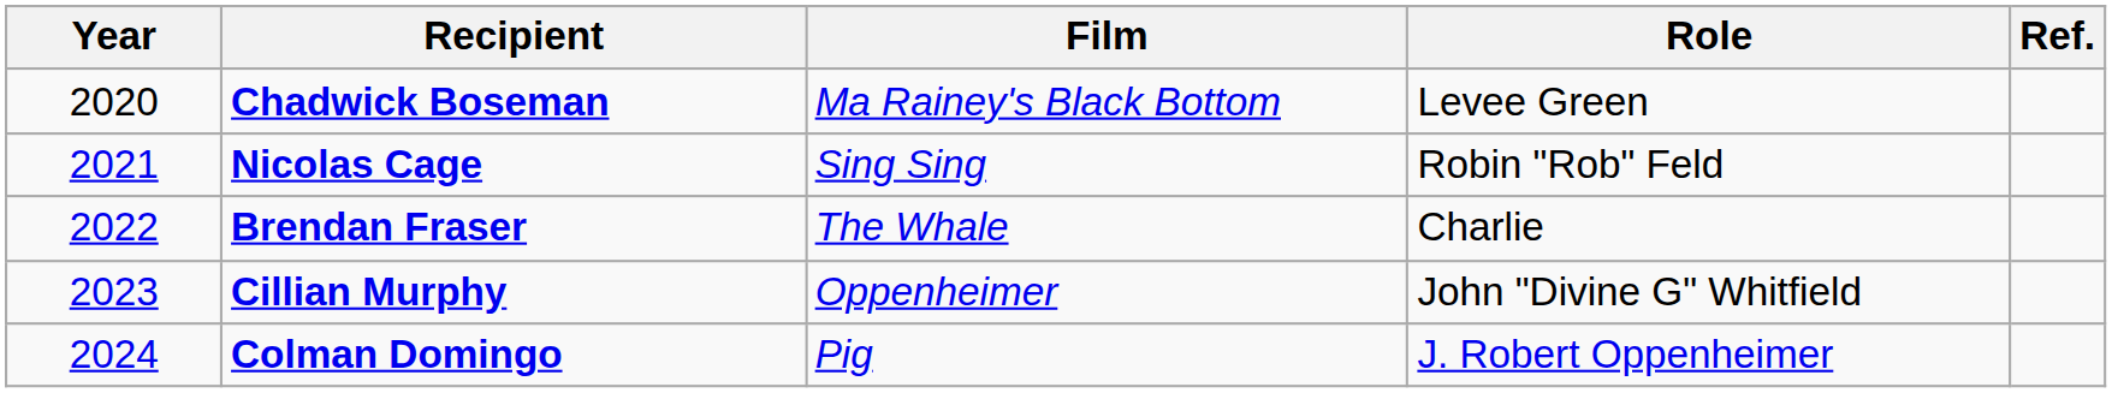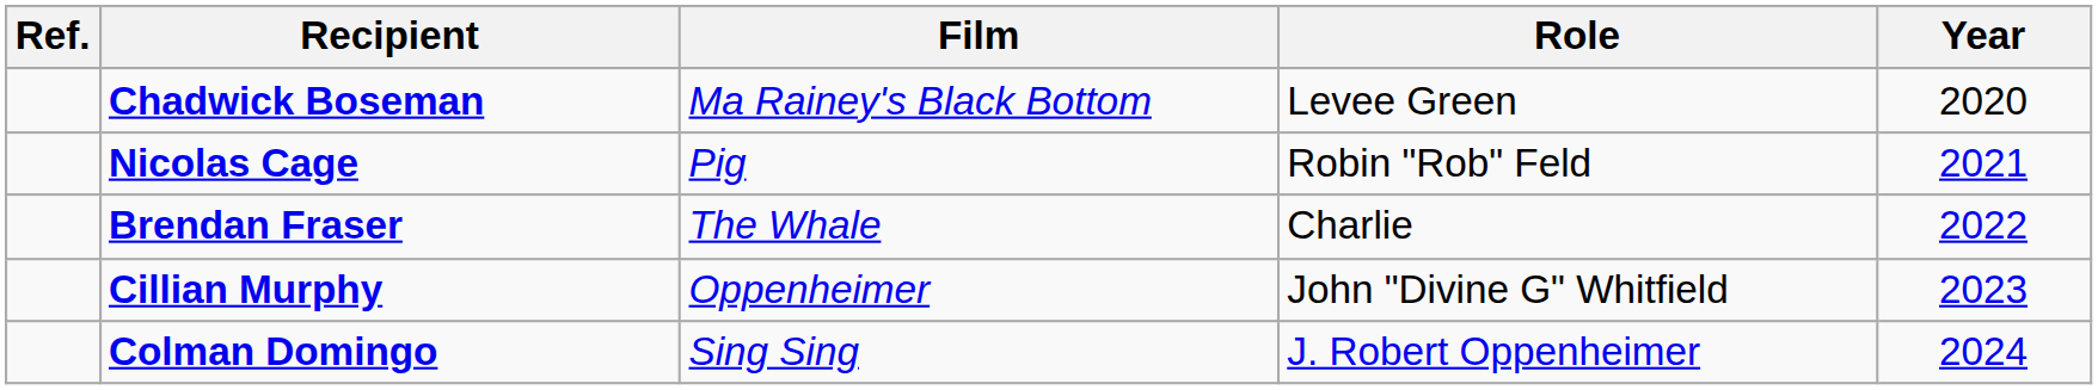columns swapped: Year <-> Ref.
Nicolas Cage | Film: Sing Sing -> Pig
Colman Domingo | Film: Pig -> Sing Sing
